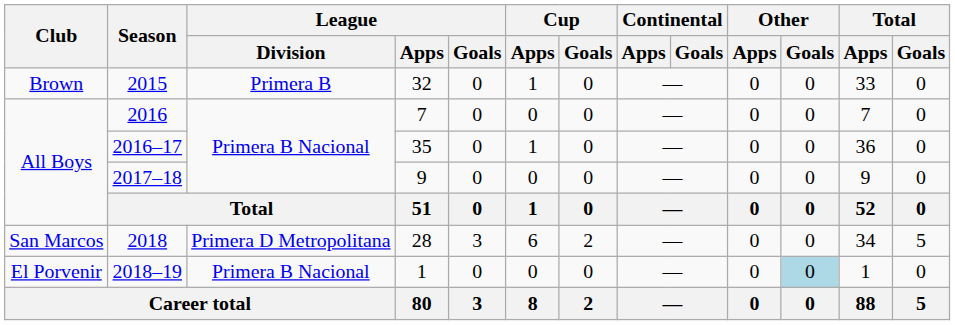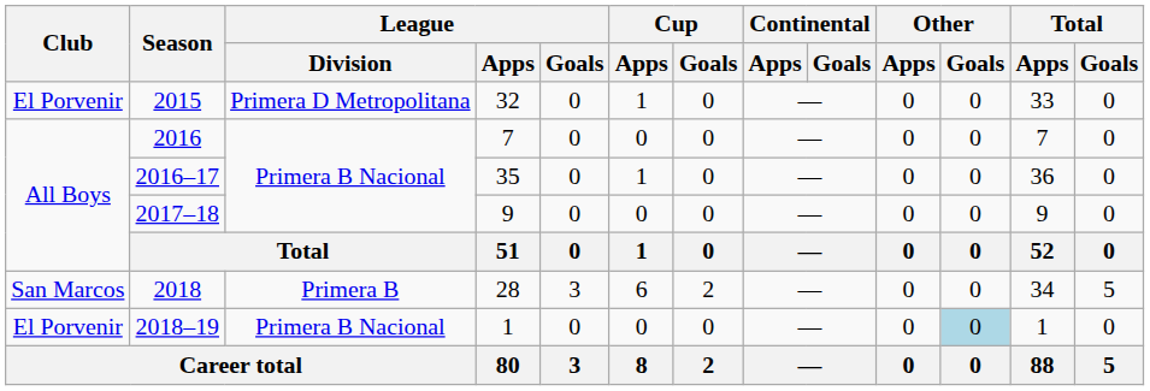2015 | Club: Brown -> El Porvenir
2015 | League / Division: Primera B -> Primera D Metropolitana
2018 | League / Division: Primera D Metropolitana -> Primera B
